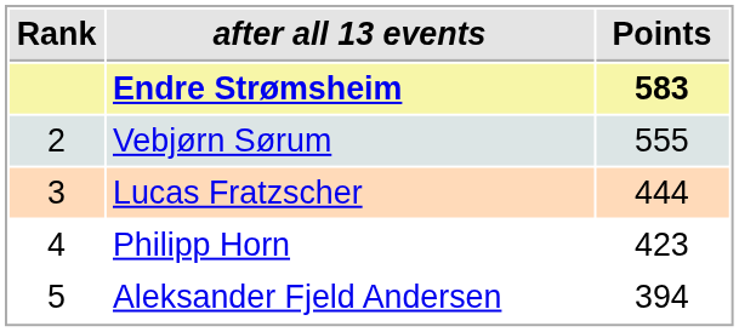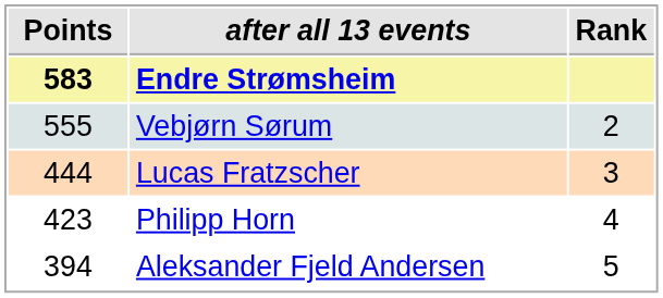columns swapped: Rank <-> Points
